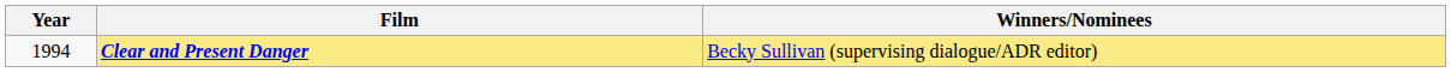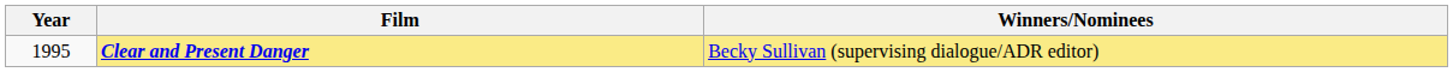Clear and Present Danger | Year: 1994 -> 1995
